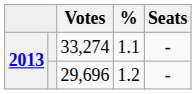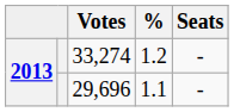33,274 | %: 1.1 -> 1.2
29,696 | %: 1.2 -> 1.1
